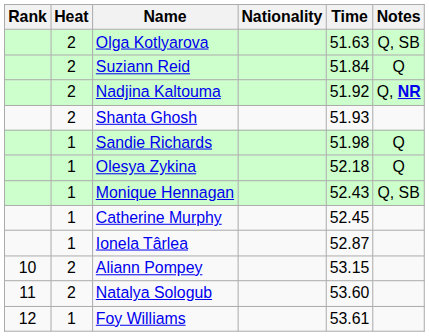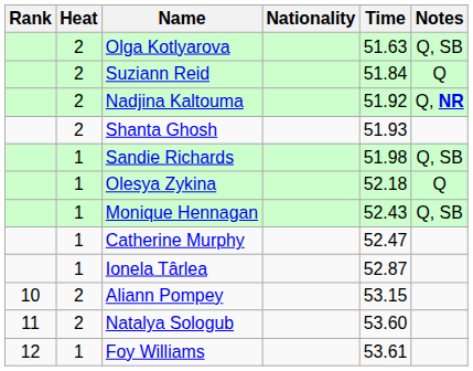Sandie Richards | Notes: Q -> Q, SB
Catherine Murphy | Time: 52.45 -> 52.47
